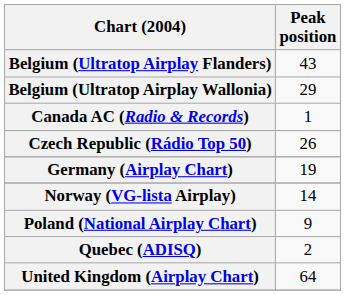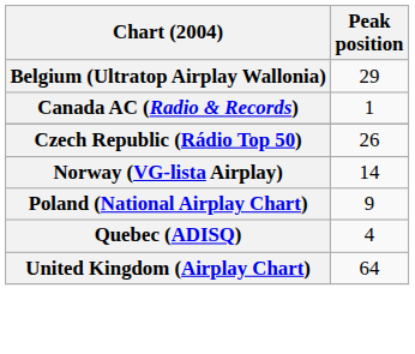- row: Belgium (Ultratop Airplay Flanders) | 43
- row: Germany (Airplay Chart) | 19
Quebec (ADISQ) | Peak position: 2 -> 4
